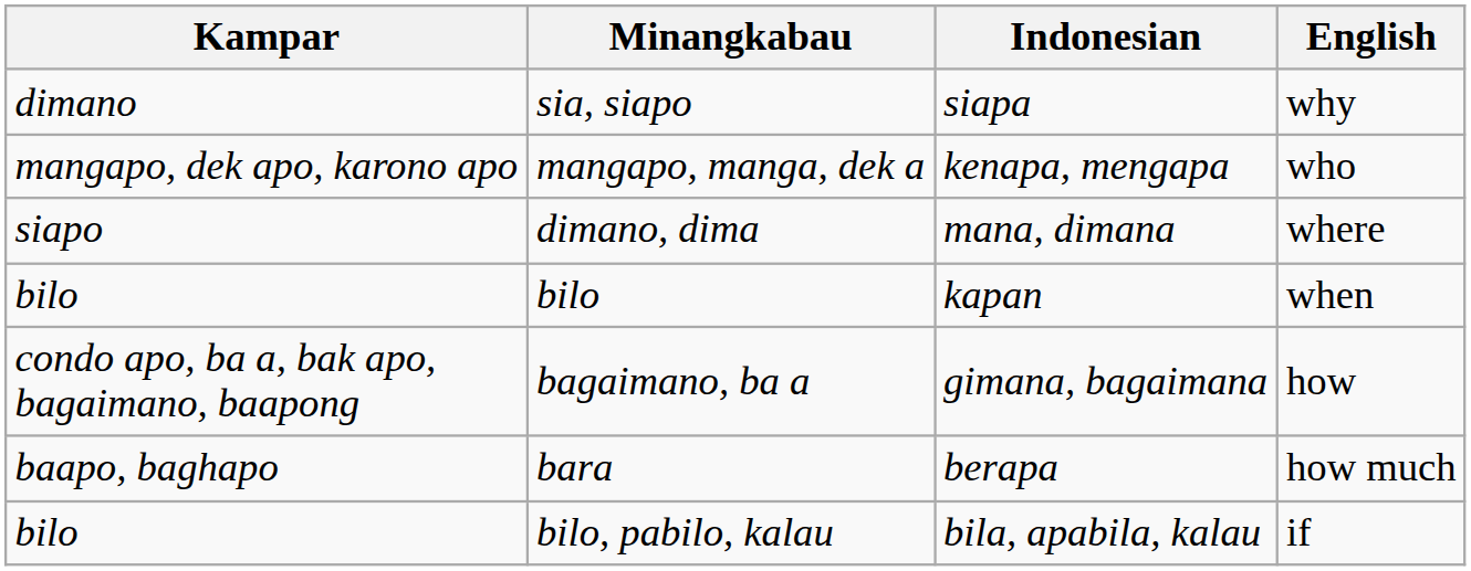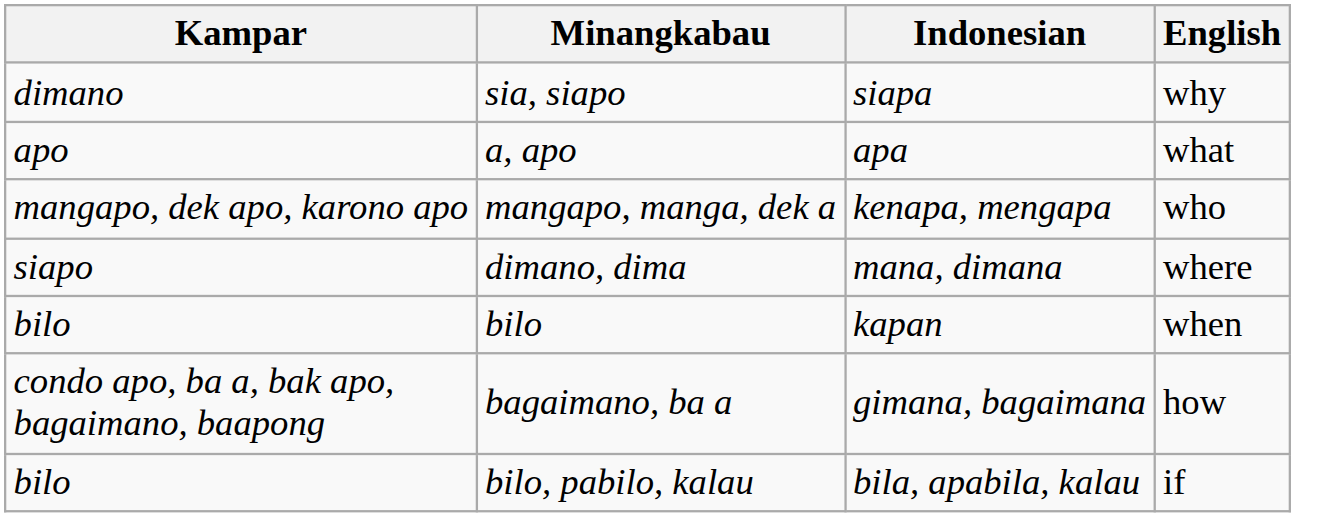+ row: apo | a, apo | apa | what
- row: baapo, baghapo | bara | berapa | how much
